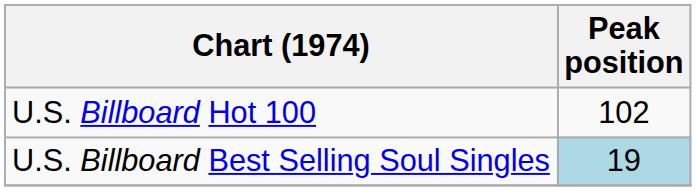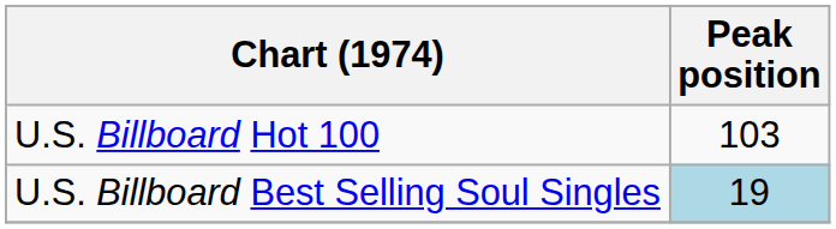U.S. Billboard Hot 100 | Peak position: 102 -> 103
